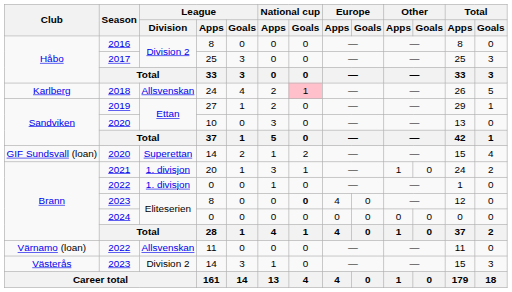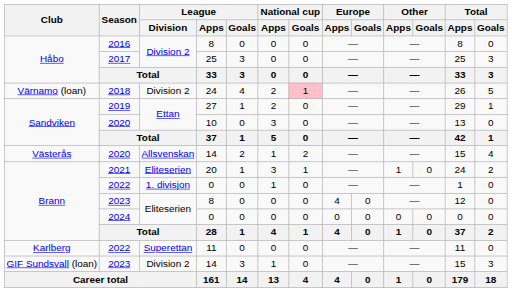2018 | Club: Karlberg -> Värnamo (loan)
2018 | League / Division: Allsvenskan -> Division 2
2020 / 14 | Club: GIF Sundsvall (loan) -> Västerås
2020 / 14 | League / Division: Superettan -> Allsvenskan
2021 | League / Division: 1. divisjon -> Eliteserien
2023 / 8 | National cup / Goals: bold -> normal
2022 / 11 | Club: Värnamo (loan) -> Karlberg
2022 / 11 | League / Division: Allsvenskan -> Superettan
2023 / 14 | Club: Västerås -> GIF Sundsvall (loan)
